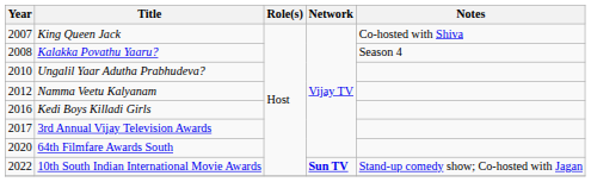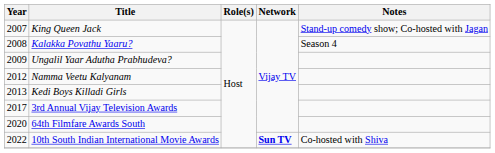King Queen Jack | Notes: Co-hosted with Shiva -> Stand-up comedy show; Co-hosted with Jagan
Ungalil Yaar Adutha Prabhudeva? | Year: 2010 -> 2009
Kedi Boys Killadi Girls | Year: 2016 -> 2013
10th South Indian International Movie Awards | Notes: Stand-up comedy show; Co-hosted with Jagan -> Co-hosted with Shiva
